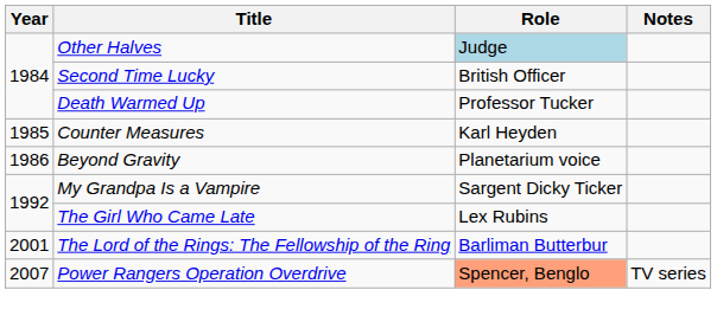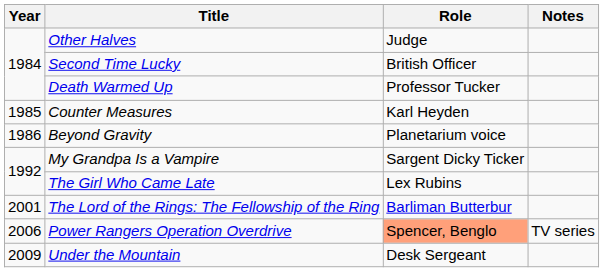Other Halves | Role: lightblue background -> no background
Power Rangers Operation Overdrive | Year: 2007 -> 2006
+ row: 2009 | Under the Mountain | Desk Sergeant
